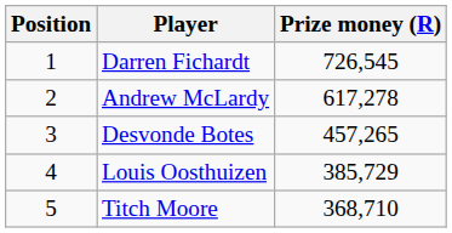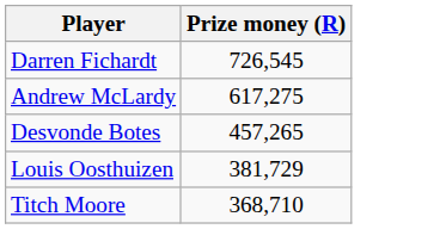- column: Position | 1 | 2 | 3 | 4 | 5
Andrew McLardy | Prize money (R): 617,278 -> 617,275
Louis Oosthuizen | Prize money (R): 385,729 -> 381,729
